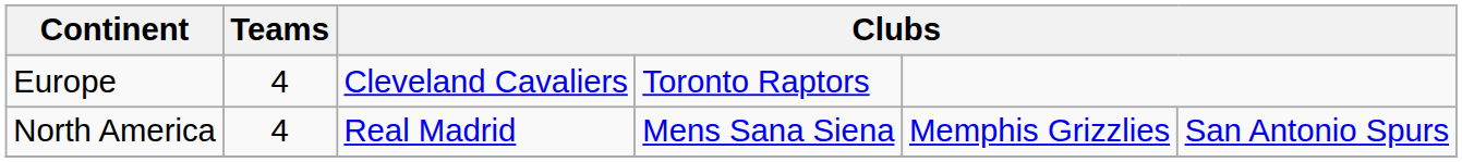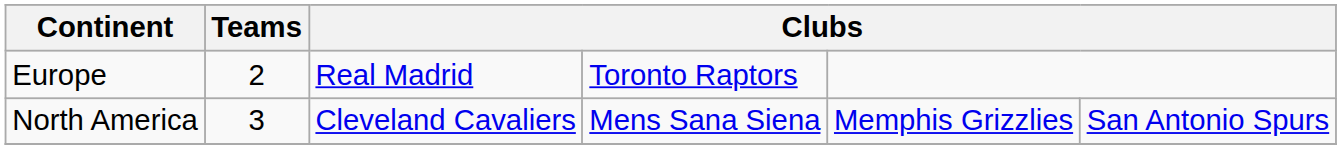Europe | Teams: 4 -> 2
Europe | column 3: Cleveland Cavaliers -> Real Madrid
North America | Teams: 4 -> 3
North America | column 3: Real Madrid -> Cleveland Cavaliers
